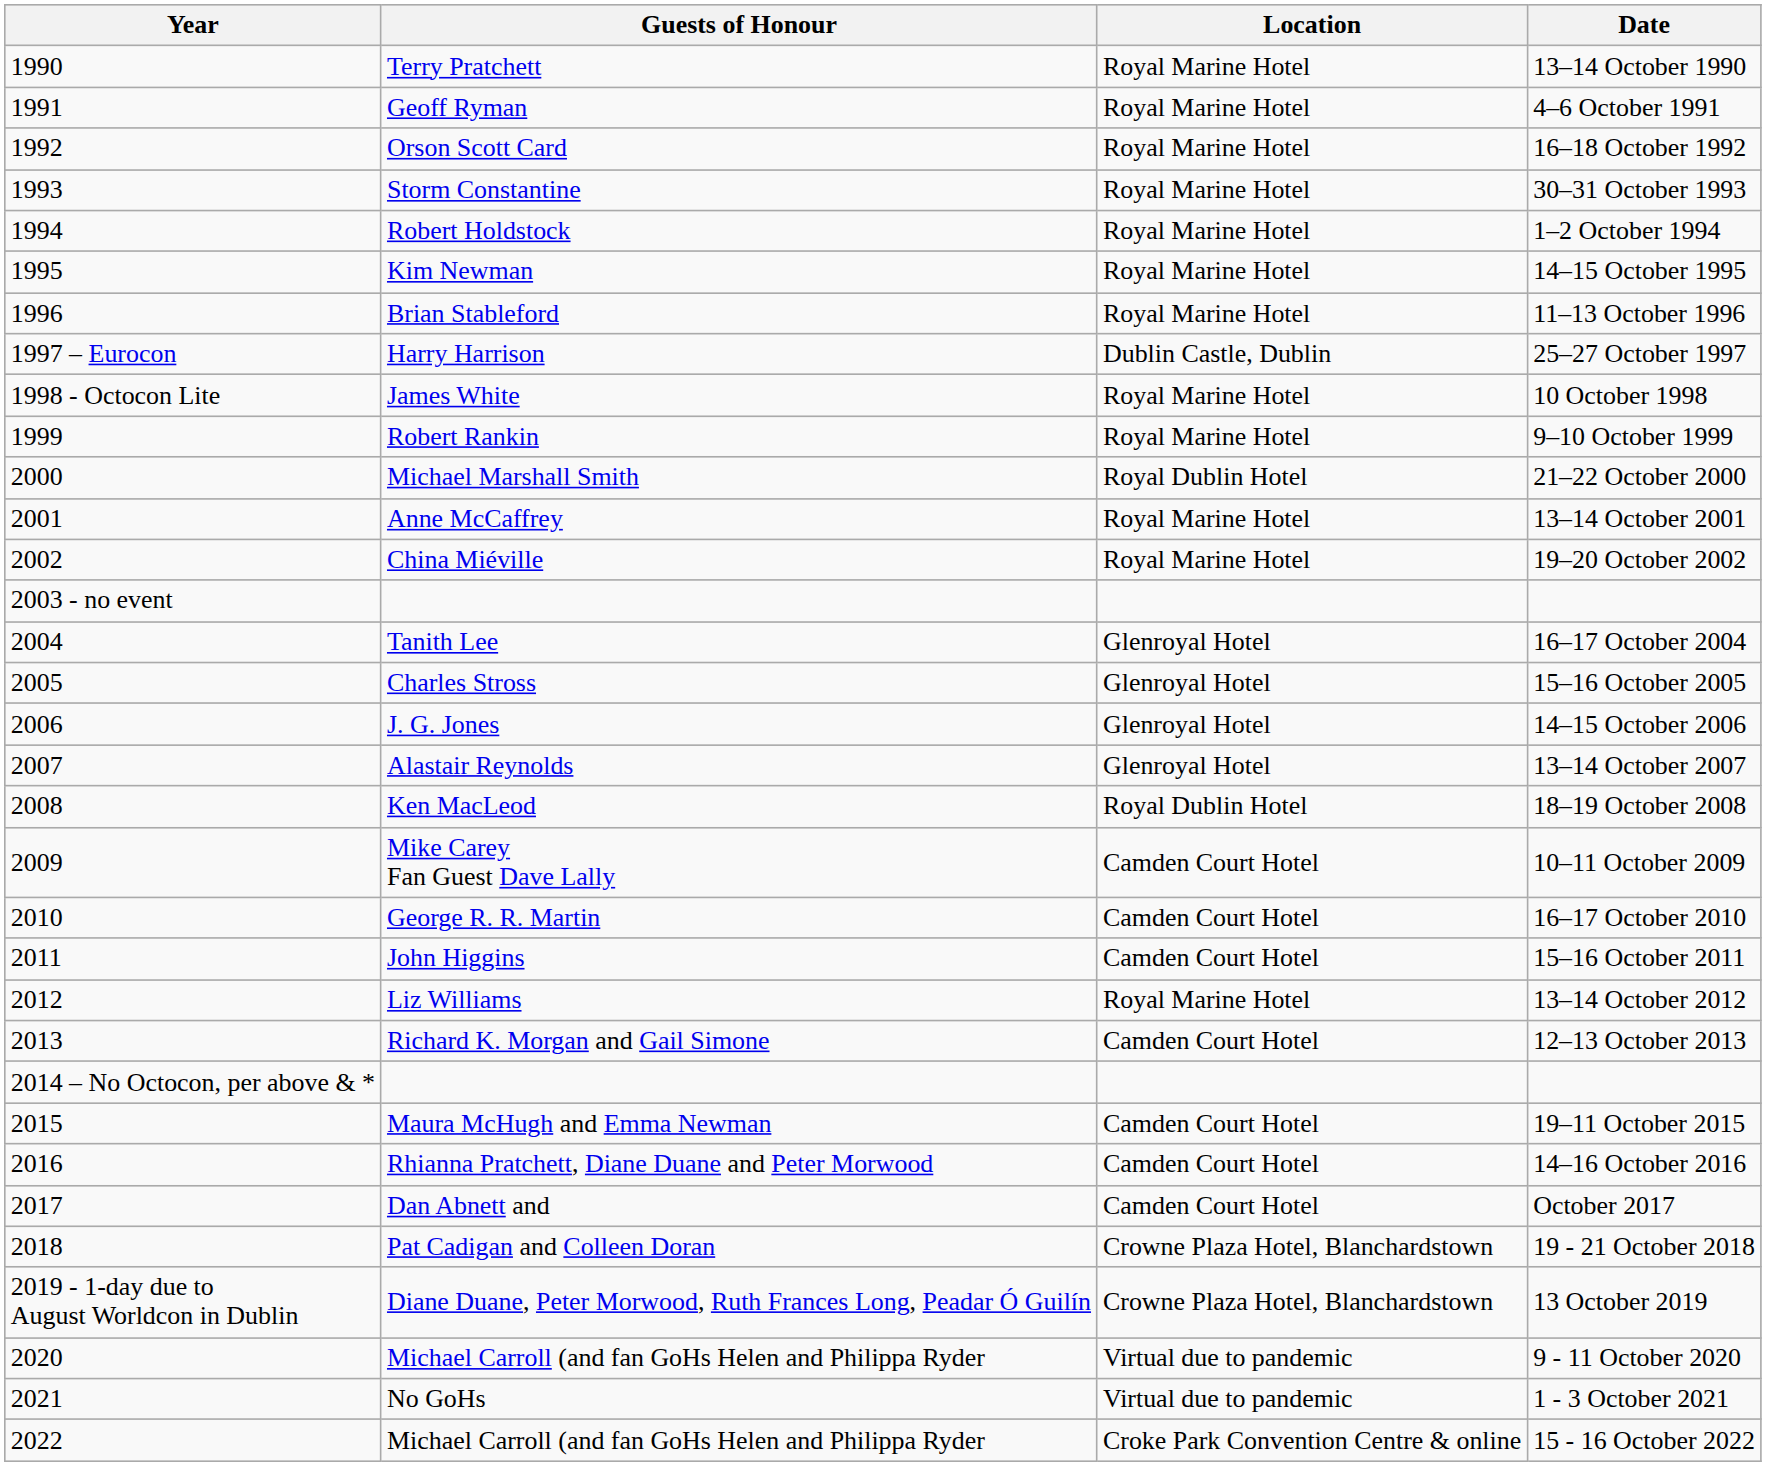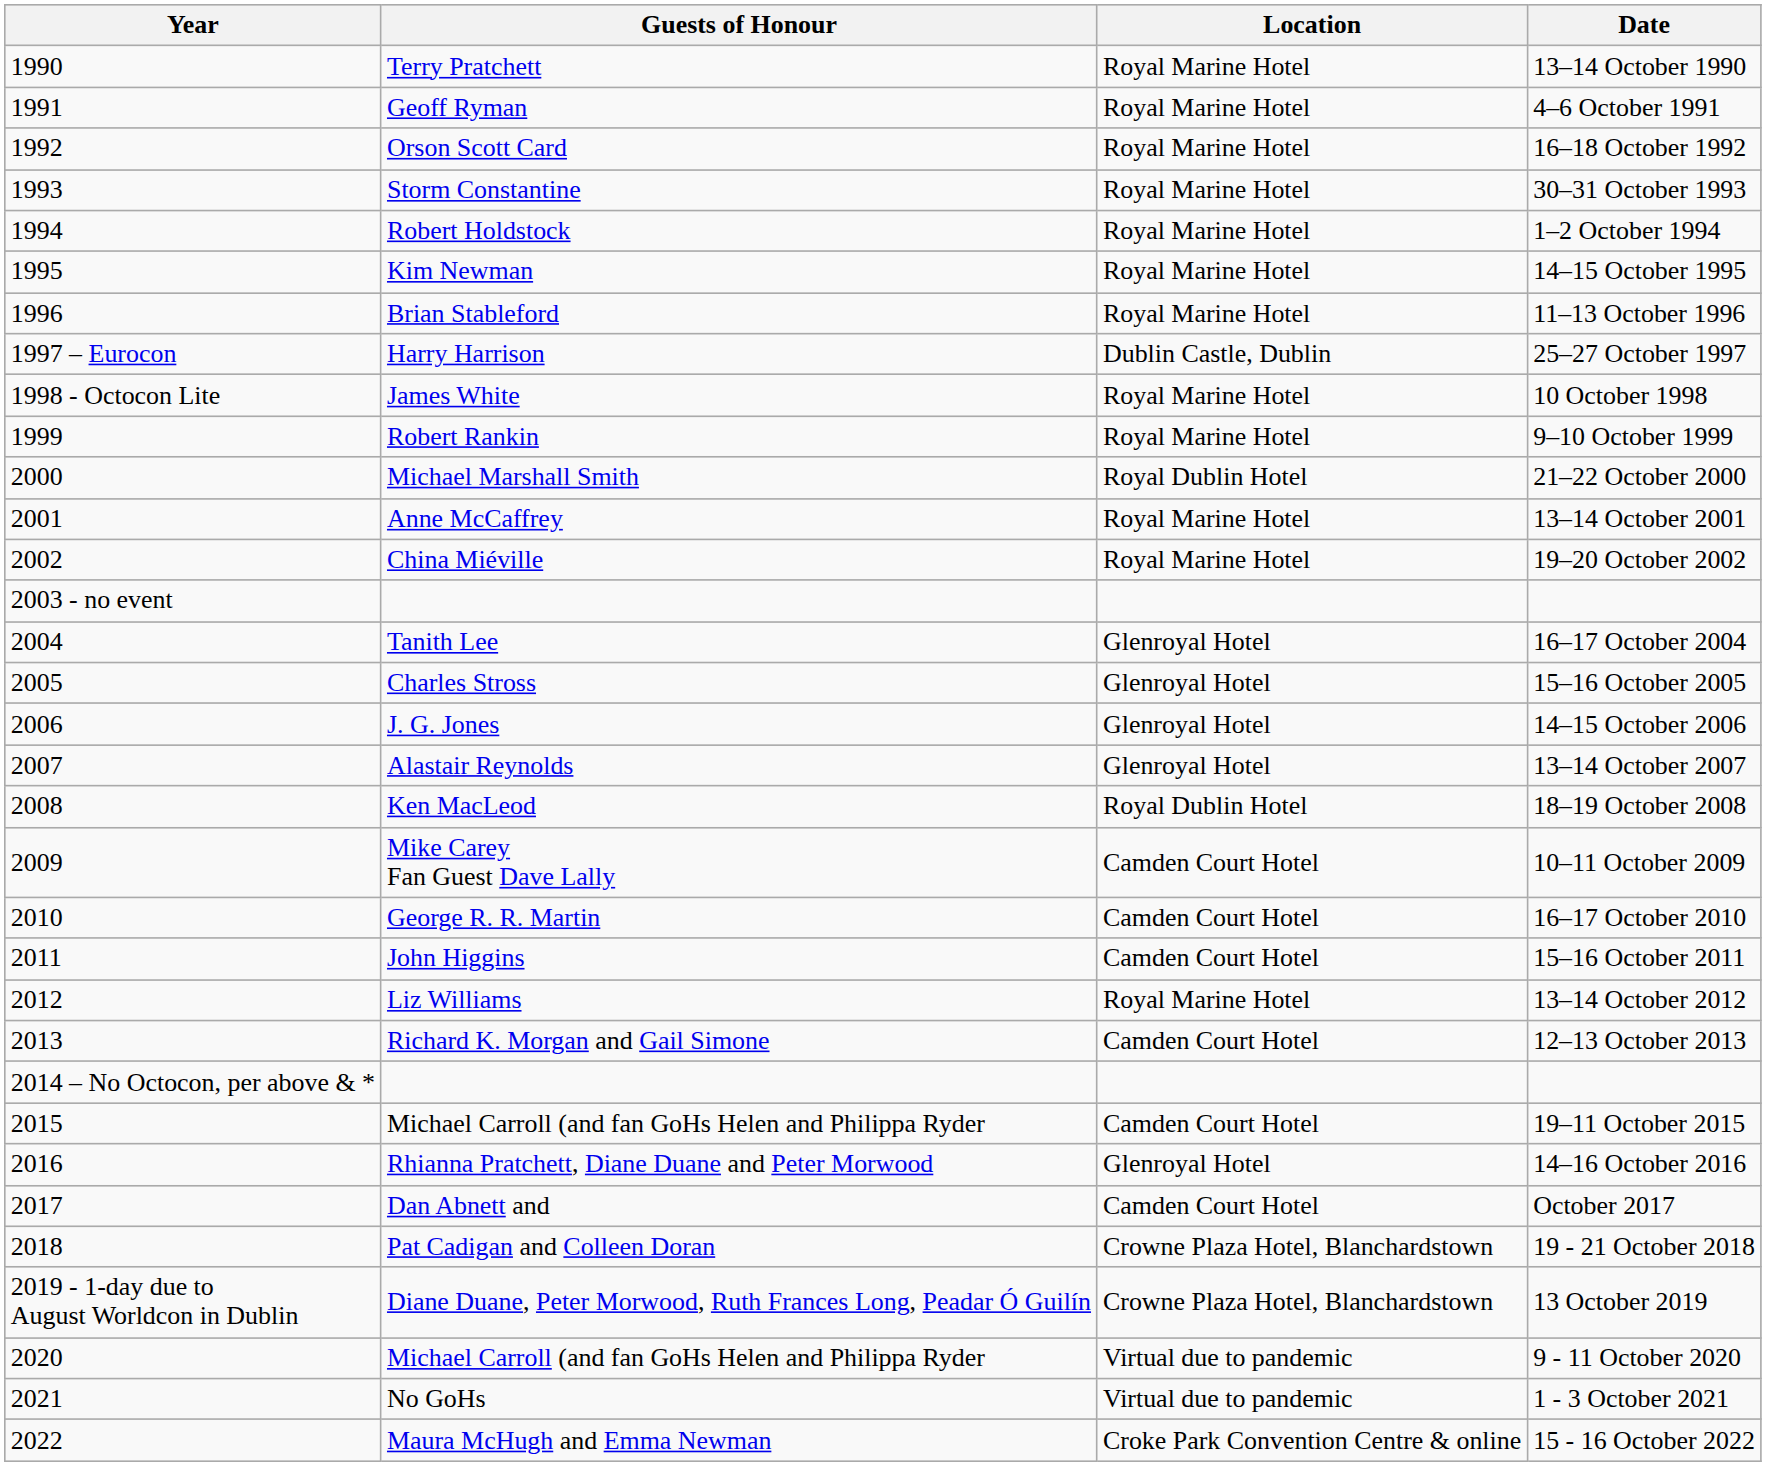19–11 October 2015 | Guests of Honour: Maura McHugh and Emma Newman -> Michael Carroll (and fan GoHs Helen and Philippa Ryder
14–16 October 2016 | Location: Camden Court Hotel -> Glenroyal Hotel
15 - 16 October 2022 | Guests of Honour: Michael Carroll (and fan GoHs Helen and Philippa Ryder -> Maura McHugh and Emma Newman
